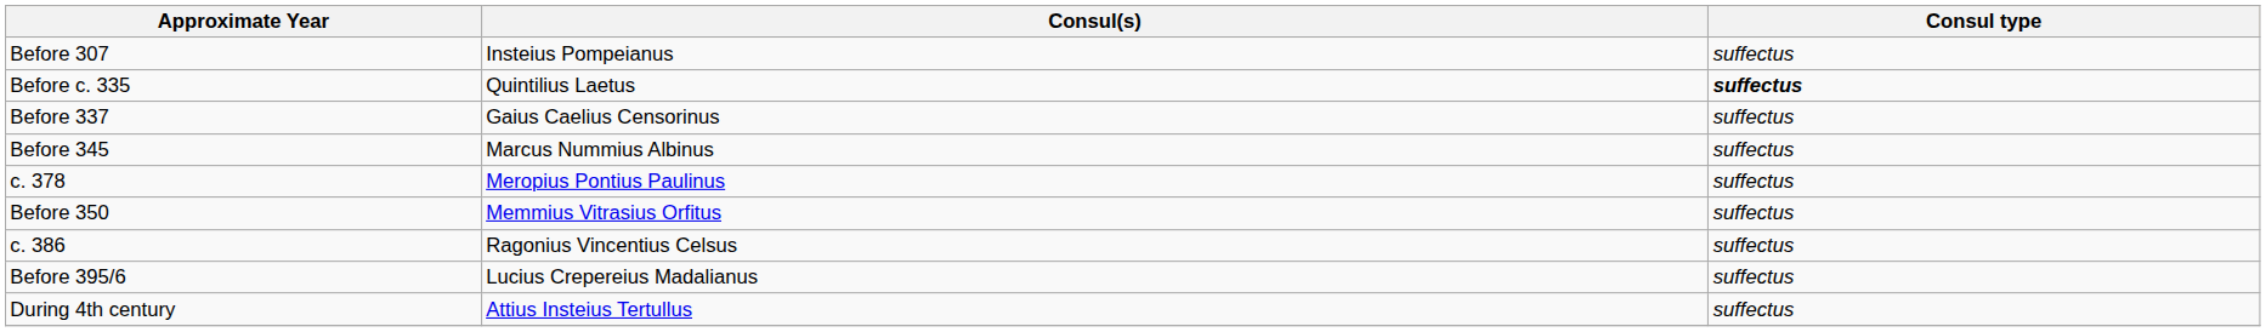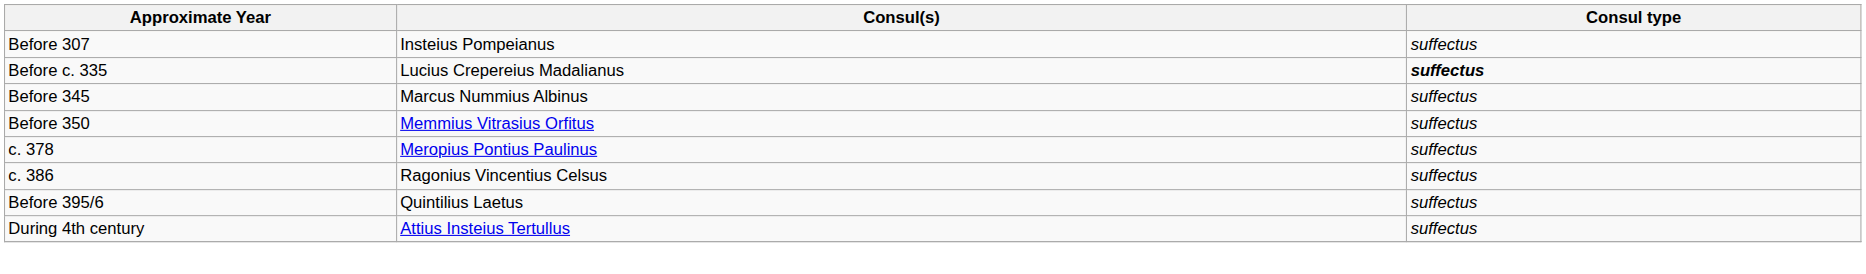Before c. 335 | Consul(s): Quintilius Laetus -> Lucius Crepereius Madalianus
- row: Before 337 | Gaius Caelius Censorinus | suffectus
rows swapped: Before 350 <-> c. 378
Before 395/6 | Consul(s): Lucius Crepereius Madalianus -> Quintilius Laetus
